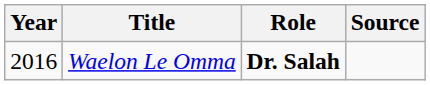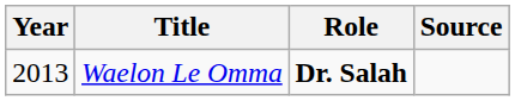Waelon Le Omma | Year: 2016 -> 2013
